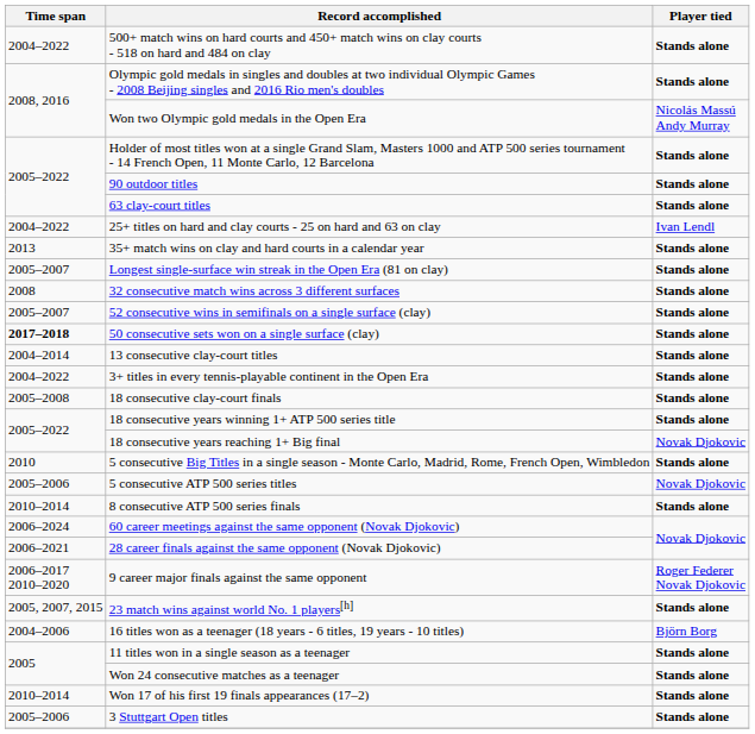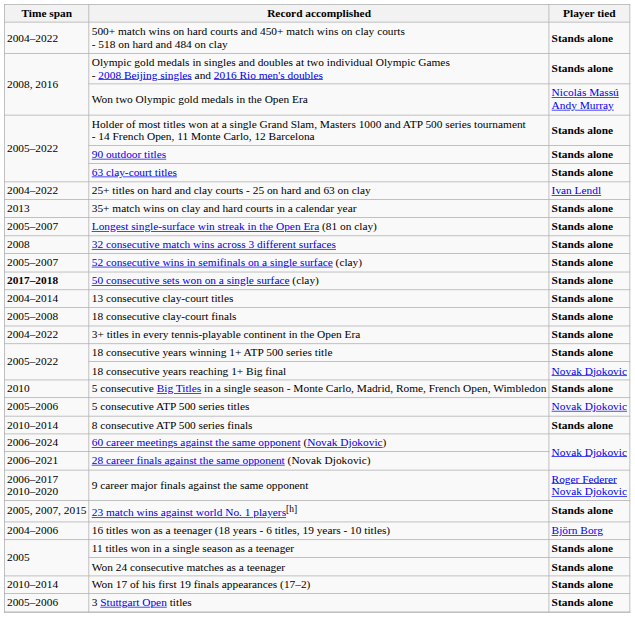rows swapped: 18 consecutive clay-court finals <-> 3+ titles in every tennis-playable continent in the Open Era
